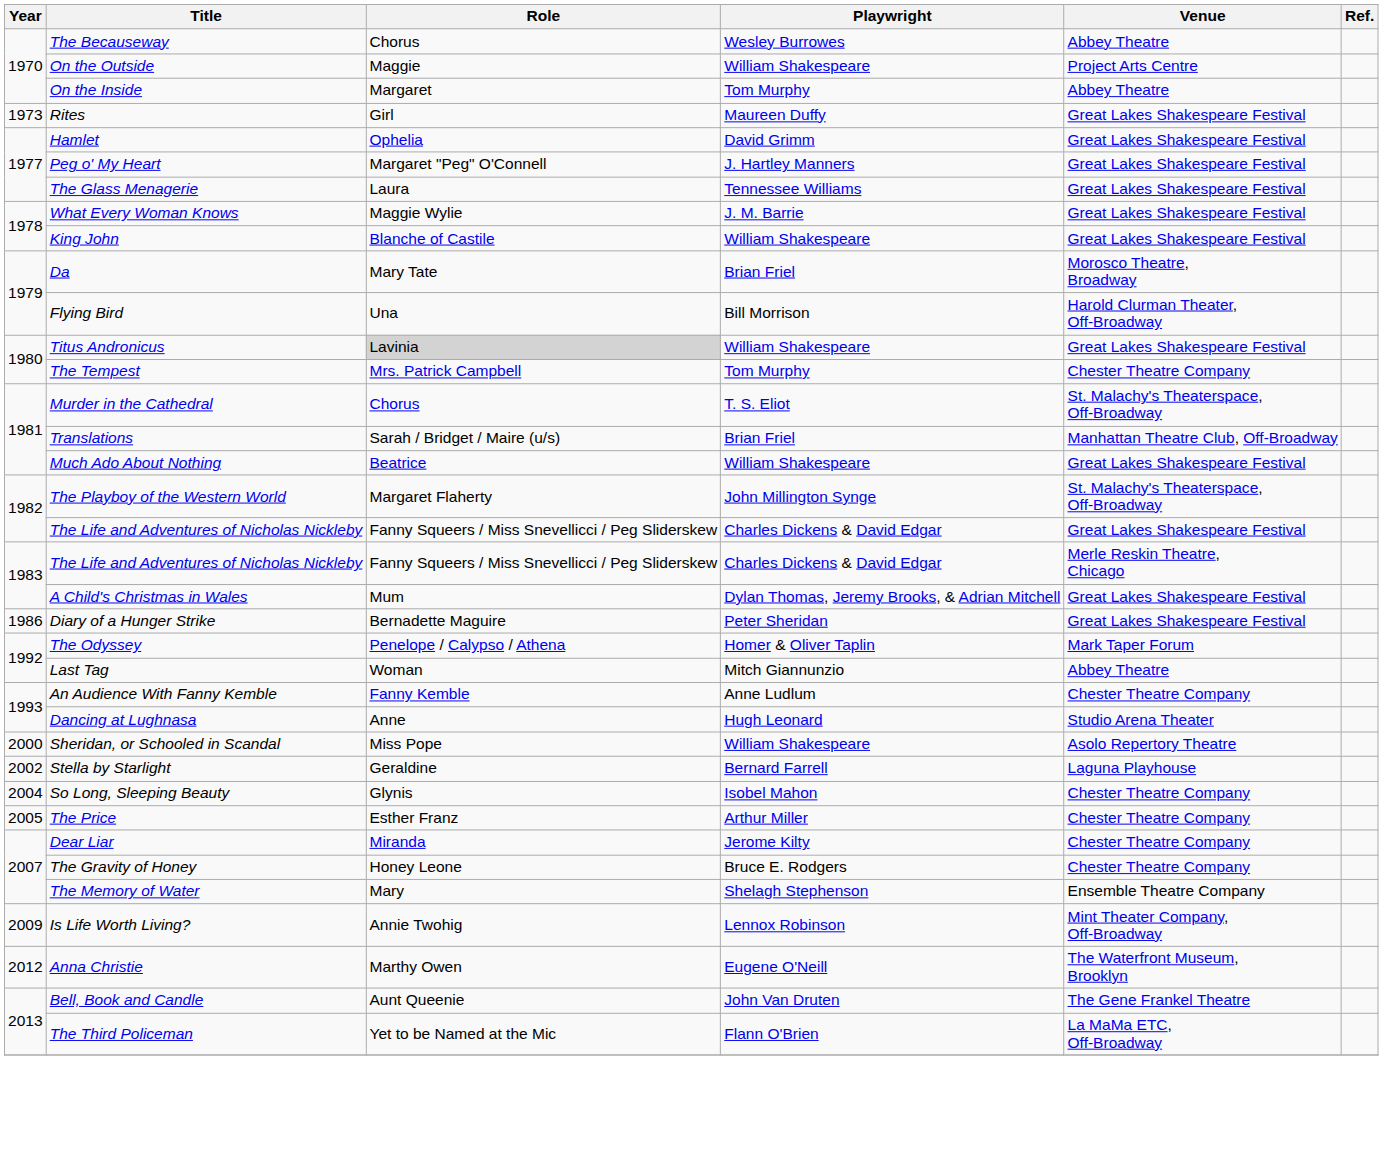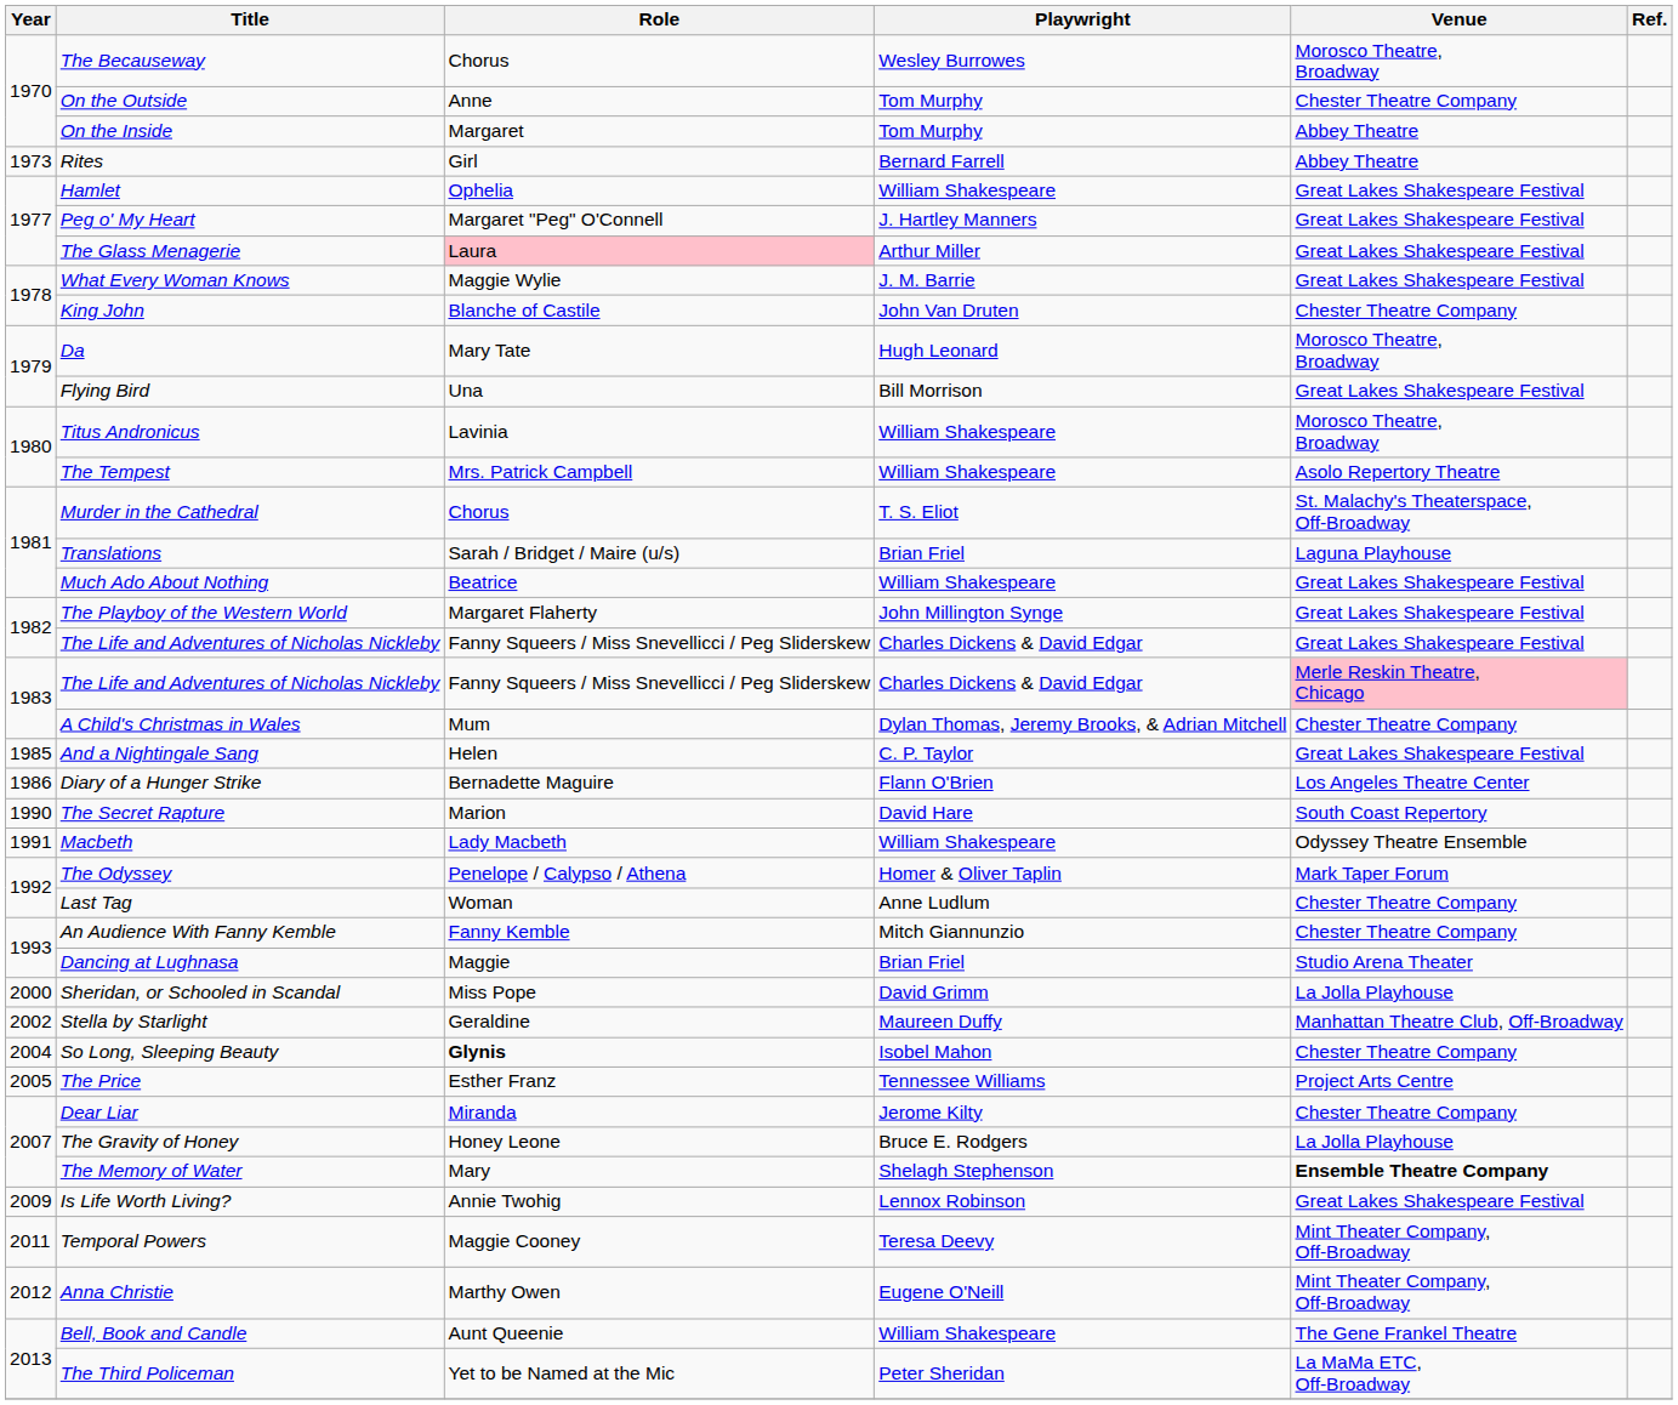The Becauseway | Venue: Abbey Theatre -> Morosco Theatre, Broadway
On the Outside | Role: Maggie -> Anne
On the Outside | Playwright: William Shakespeare -> Tom Murphy
On the Outside | Venue: Project Arts Centre -> Chester Theatre Company
Rites | Playwright: Maureen Duffy -> Bernard Farrell
Rites | Venue: Great Lakes Shakespeare Festival -> Abbey Theatre
Hamlet | Playwright: David Grimm -> William Shakespeare
The Glass Menagerie | Role: no background -> pink background
The Glass Menagerie | Playwright: Tennessee Williams -> Arthur Miller
King John | Playwright: William Shakespeare -> John Van Druten
King John | Venue: Great Lakes Shakespeare Festival -> Chester Theatre Company
Da | Playwright: Brian Friel -> Hugh Leonard
Flying Bird | Venue: Harold Clurman Theater, Off-Broadway -> Great Lakes Shakespeare Festival
Titus Andronicus | Role: lightgrey background -> no background
Titus Andronicus | Venue: Great Lakes Shakespeare Festival -> Morosco Theatre, Broadway
The Tempest | Playwright: Tom Murphy -> William Shakespeare
The Tempest | Venue: Chester Theatre Company -> Asolo Repertory Theatre
Translations | Venue: Manhattan Theatre Club, Off-Broadway -> Laguna Playhouse
The Playboy of the Western World | Venue: St. Malachy's Theaterspace, Off-Broadway -> Great Lakes Shakespeare Festival
1983 / The Life and Adventures of Nicholas Nickleby | Venue: no background -> pink background
A Child's Christmas in Wales | Venue: Great Lakes Shakespeare Festival -> Chester Theatre Company
+ row: 1985 | And a Nightingale Sang | Helen | C. P. Taylor | Great Lakes Shakespeare Festival
Diary of a Hunger Strike | Playwright: Peter Sheridan -> Flann O'Brien
Diary of a Hunger Strike | Venue: Great Lakes Shakespeare Festival -> Los Angeles Theatre Center
+ row: 1990 | The Secret Rapture | Marion | David Hare | South Coast Repertory
+ row: 1991 | Macbeth | Lady Macbeth | William Shakespeare | Odyssey Theatre Ensemble
Last Tag | Playwright: Mitch Giannunzio -> Anne Ludlum
Last Tag | Venue: Abbey Theatre -> Chester Theatre Company
An Audience With Fanny Kemble | Playwright: Anne Ludlum -> Mitch Giannunzio
Dancing at Lughnasa | Role: Anne -> Maggie
Dancing at Lughnasa | Playwright: Hugh Leonard -> Brian Friel
Sheridan, or Schooled in Scandal | Playwright: William Shakespeare -> David Grimm
Sheridan, or Schooled in Scandal | Venue: Asolo Repertory Theatre -> La Jolla Playhouse
Stella by Starlight | Playwright: Bernard Farrell -> Maureen Duffy
Stella by Starlight | Venue: Laguna Playhouse -> Manhattan Theatre Club, Off-Broadway
So Long, Sleeping Beauty | Role: normal -> bold
The Price | Playwright: Arthur Miller -> Tennessee Williams
The Price | Venue: Chester Theatre Company -> Project Arts Centre
The Gravity of Honey | Venue: Chester Theatre Company -> La Jolla Playhouse
The Memory of Water | Venue: normal -> bold
Is Life Worth Living? | Venue: Mint Theater Company, Off-Broadway -> Great Lakes Shakespeare Festival
+ row: 2011 | Temporal Powers | Maggie Cooney | Teresa Deevy | Mint Theater Company, Off-Broadway
Anna Christie | Venue: The Waterfront Museum, Brooklyn -> Mint Theater Company, Off-Broadway
Bell, Book and Candle | Playwright: John Van Druten -> William Shakespeare
The Third Policeman | Playwright: Flann O'Brien -> Peter Sheridan
